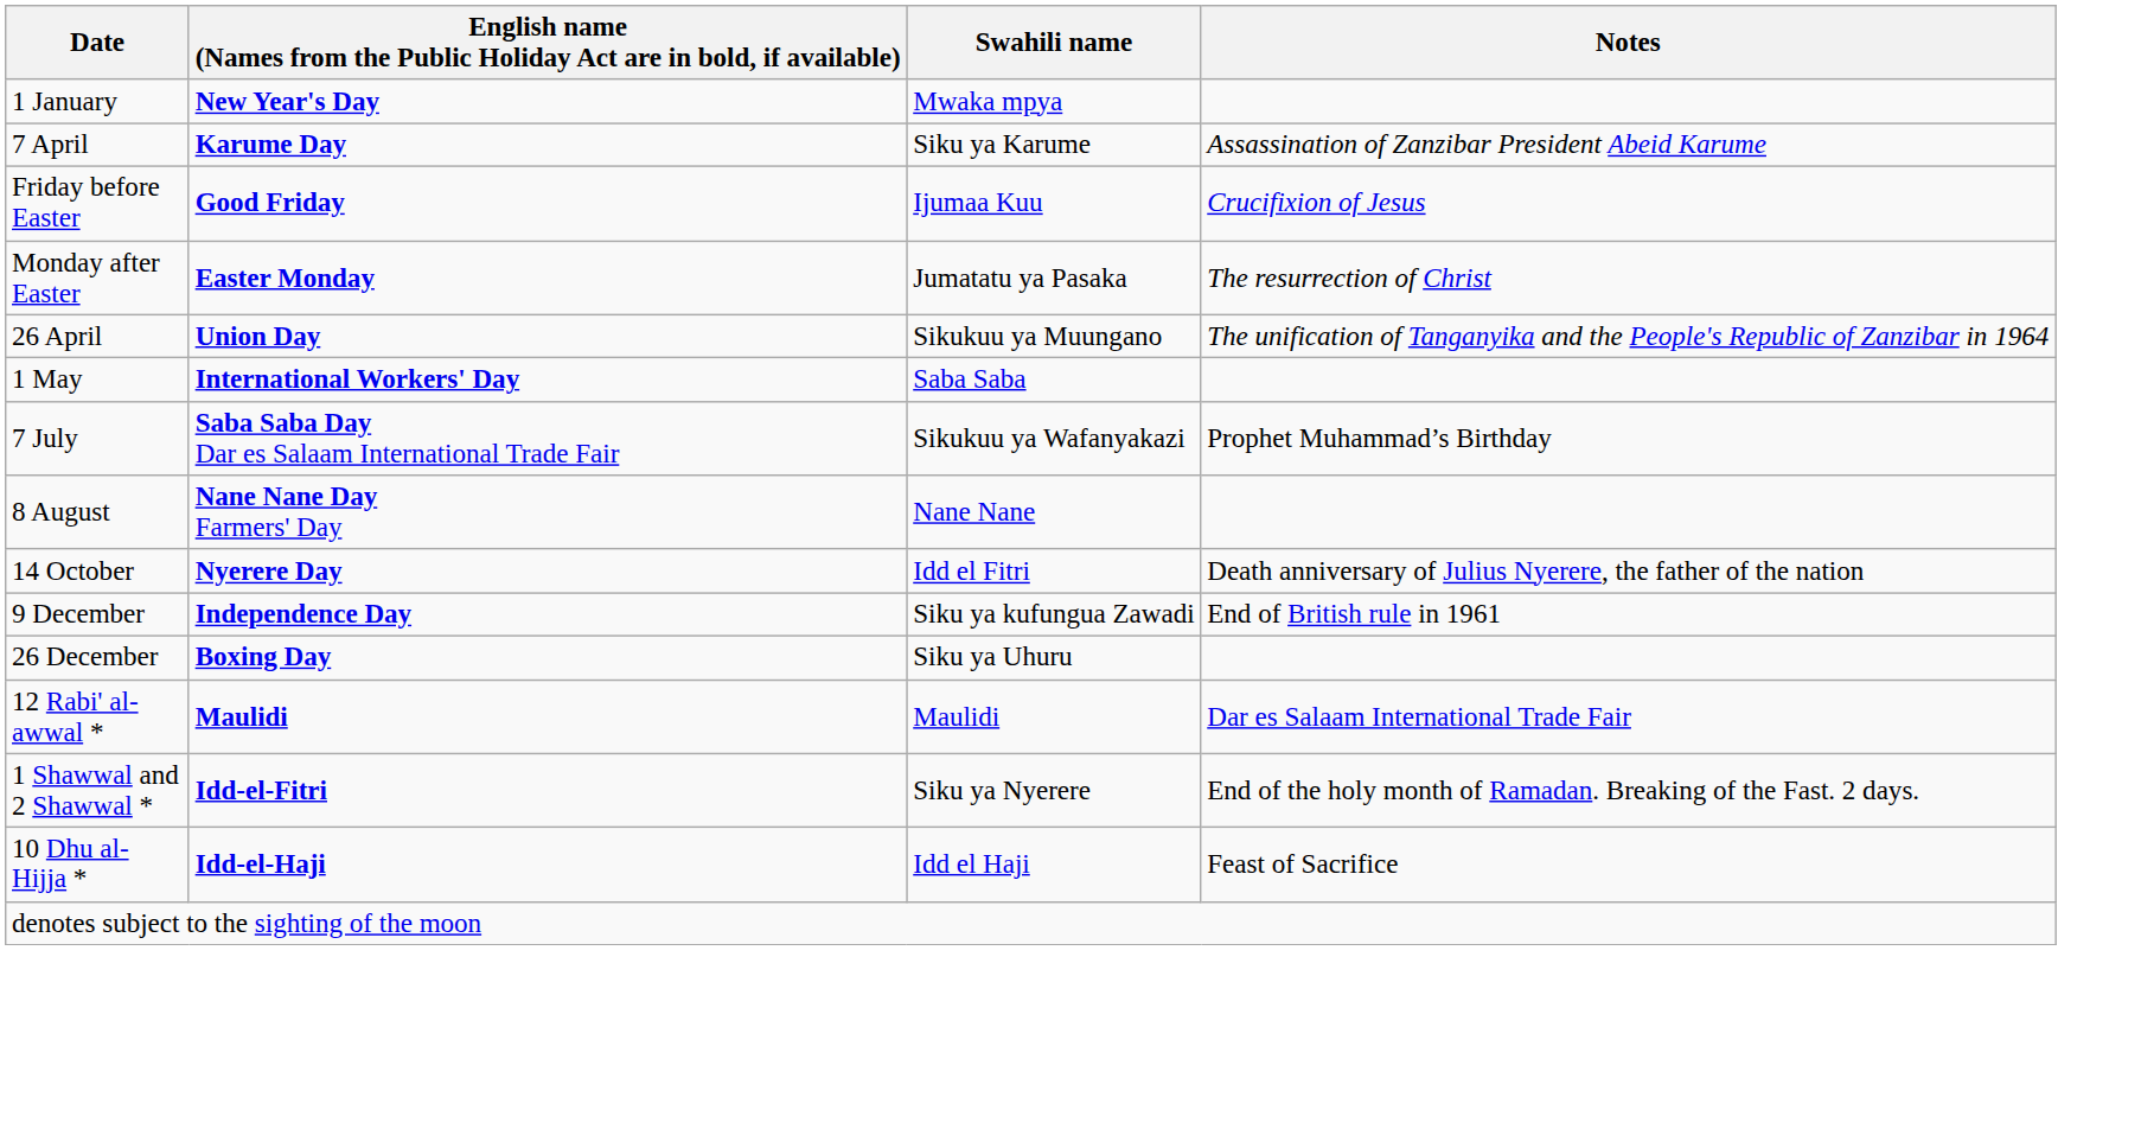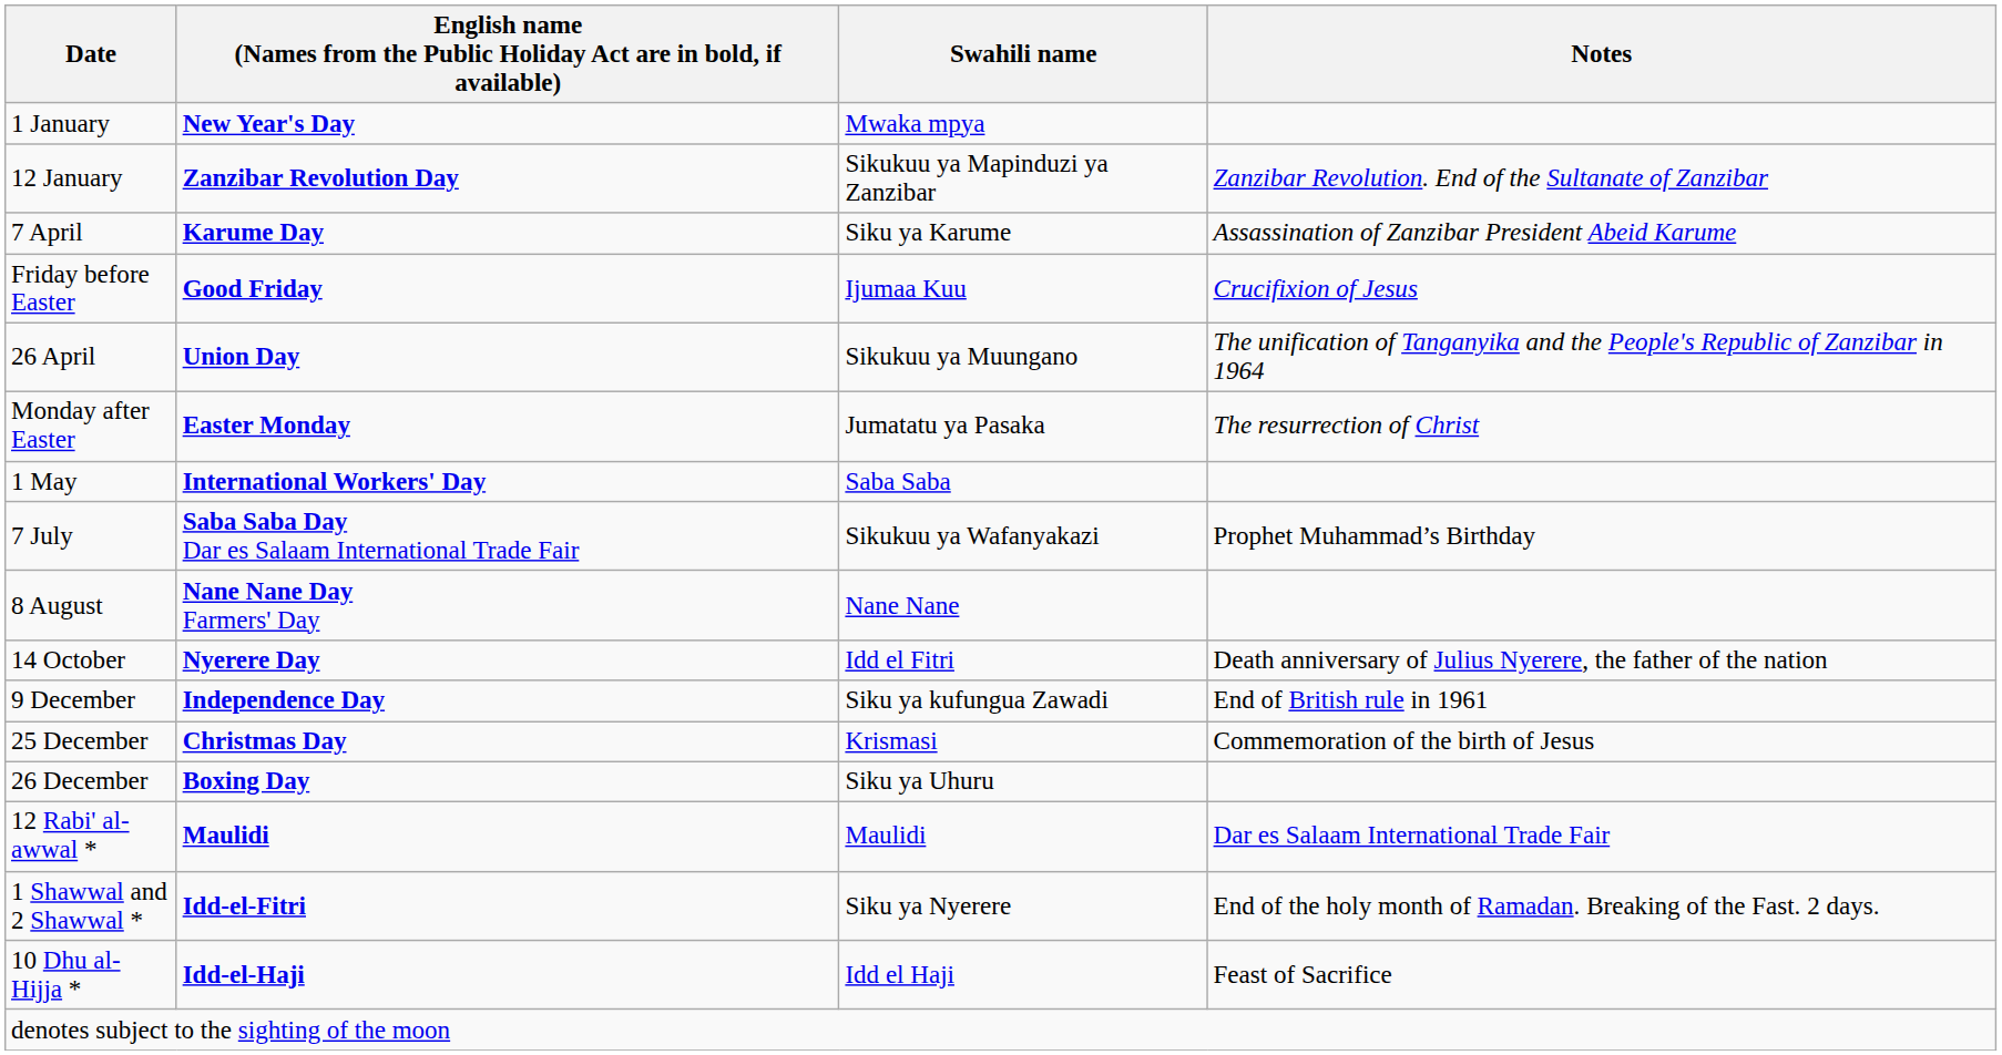+ row: 12 January | Zanzibar Revolution Day | Sikukuu ya Mapinduzi ya Zanzibar | Zanzibar Revolution. End of the Sultanate of Zanzibar
rows swapped: Monday after Easter <-> 26 April
+ row: 25 December | Christmas Day | Krismasi | Commemoration of the birth of Jesus
